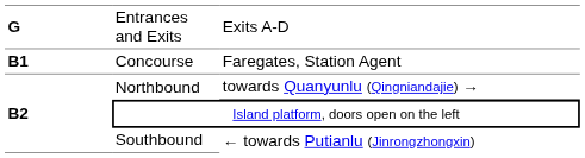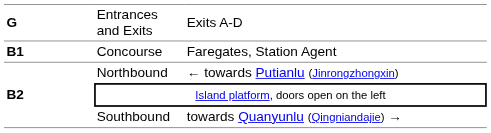Northbound | column 3: towards Quanyunlu (Qingniandajie) → -> ← towards Putianlu (Jinrongzhongxin)
Southbound | column 3: ← towards Putianlu (Jinrongzhongxin) -> towards Quanyunlu (Qingniandajie) →
